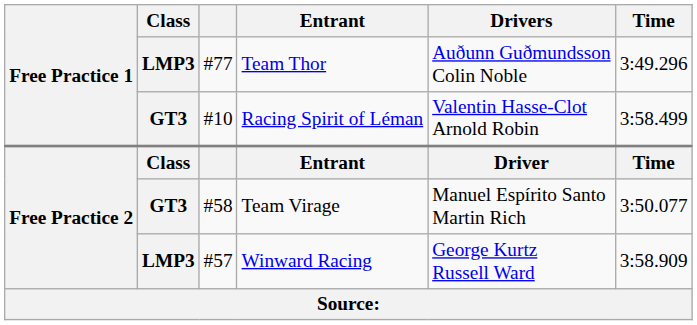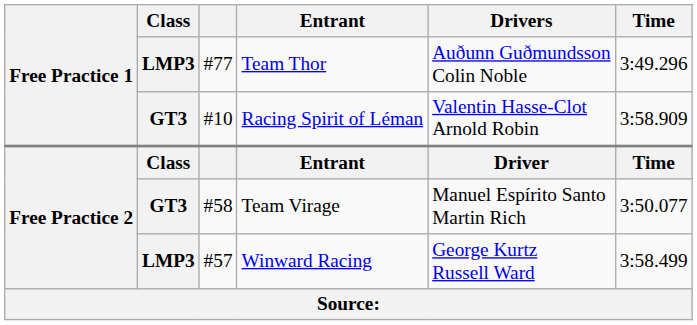Racing Spirit of Léman | Time: 3:58.499 -> 3:58.909
Winward Racing | Time: 3:58.909 -> 3:58.499
